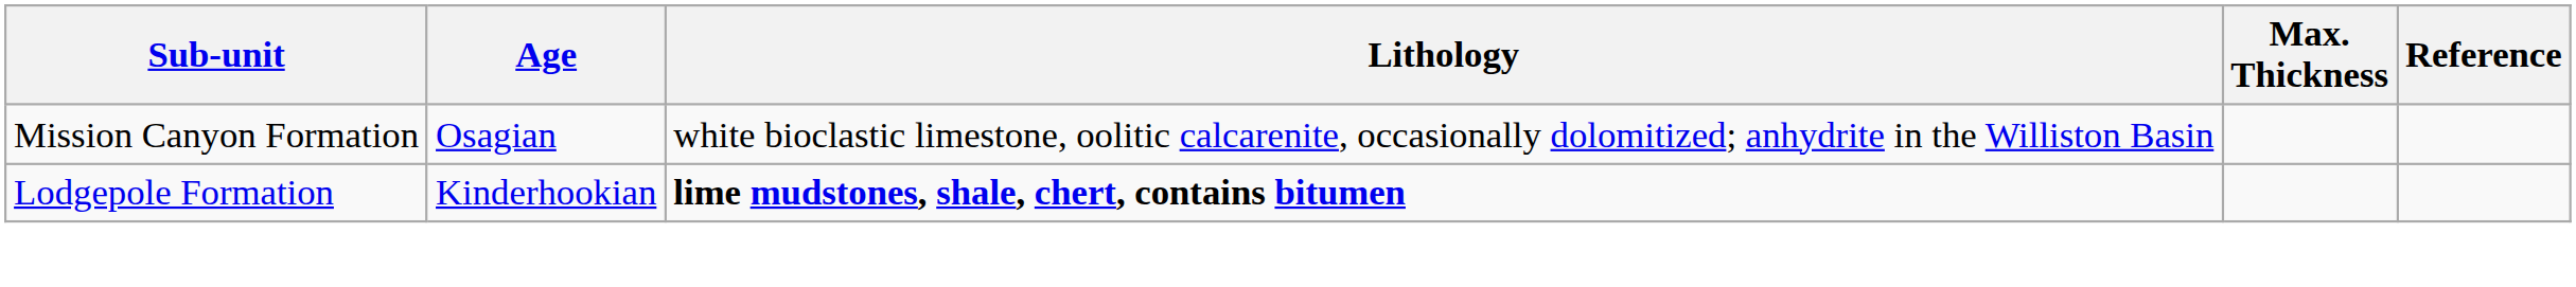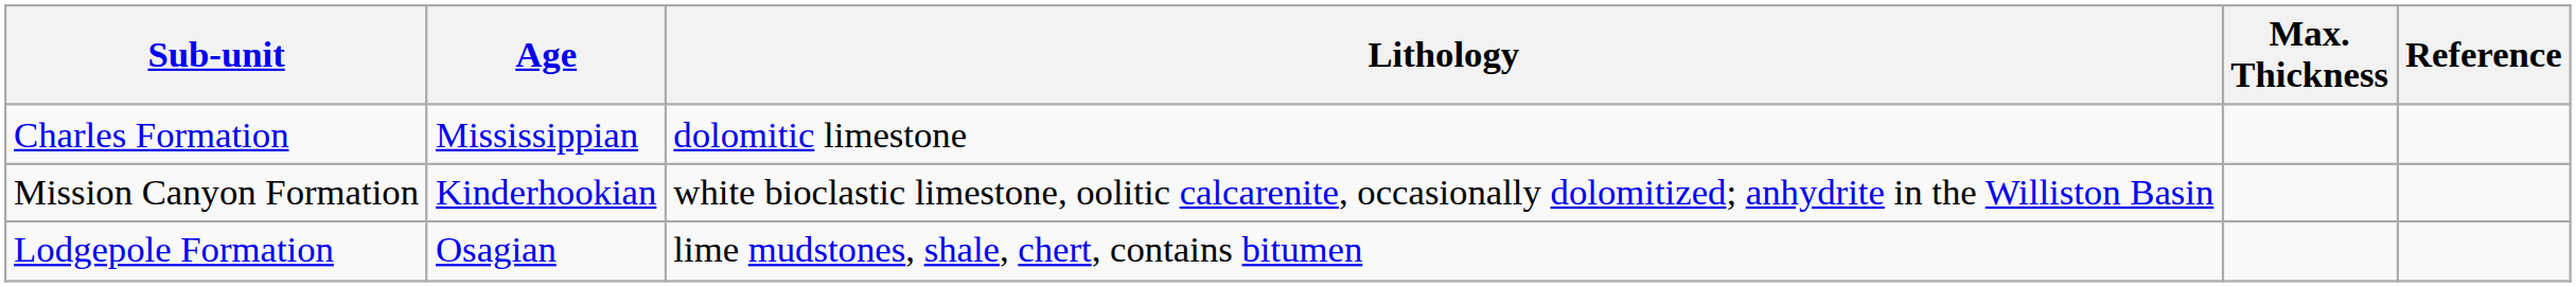+ row: Charles Formation | Mississippian | dolomitic limestone
Mission Canyon Formation | Age: Osagian -> Kinderhookian
Lodgepole Formation | Age: Kinderhookian -> Osagian
Lodgepole Formation | Lithology: bold -> normal
